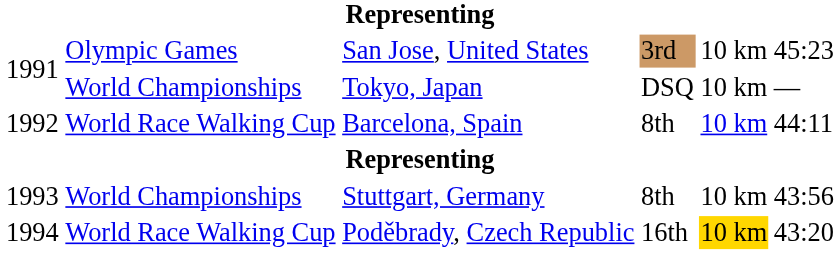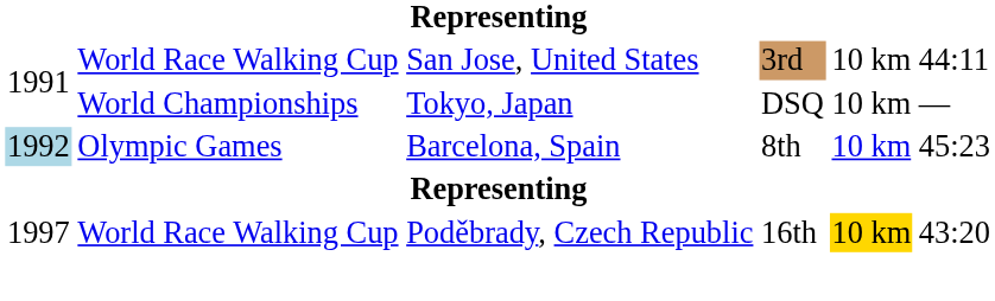San Jose, United States | column 2: Olympic Games -> World Race Walking Cup
San Jose, United States | column 6: 45:23 -> 44:11
Barcelona, Spain | column 1: no background -> lightblue background
Barcelona, Spain | column 2: World Race Walking Cup -> Olympic Games
Barcelona, Spain | column 6: 44:11 -> 45:23
- row: 1993 | World Championships | Stuttgart, Germany | 8th | 10 km | 43:56
Poděbrady, Czech Republic | column 1: 1994 -> 1997
